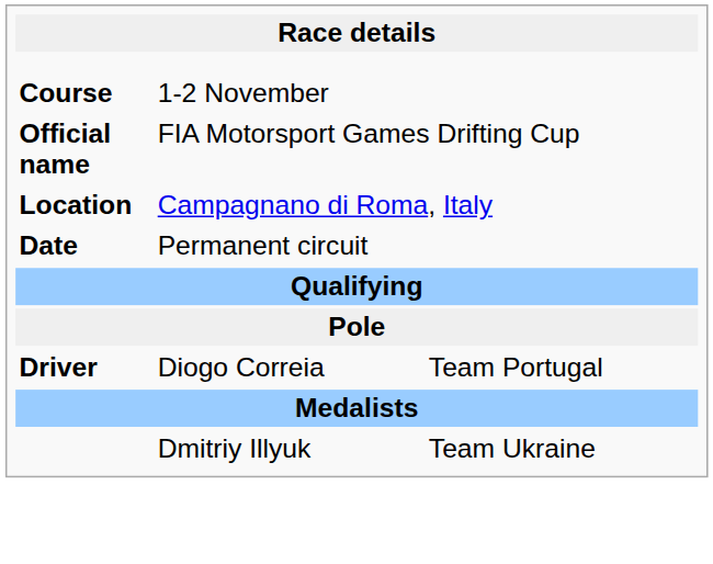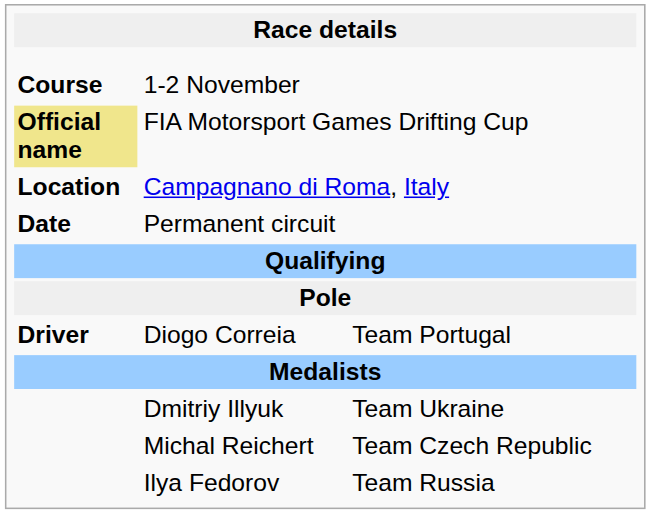FIA Motorsport Games Drifting Cup | column 1: no background -> khaki background
+ row: Michal Reichert | Team Czech Republic
+ row: Ilya Fedorov | Team Russia
